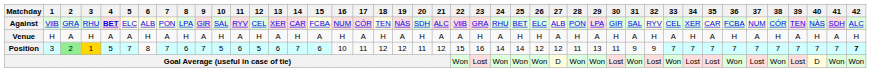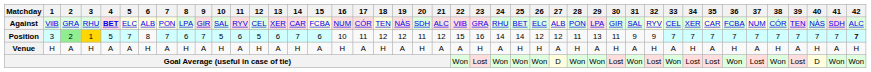rows swapped: Venue <-> Position
